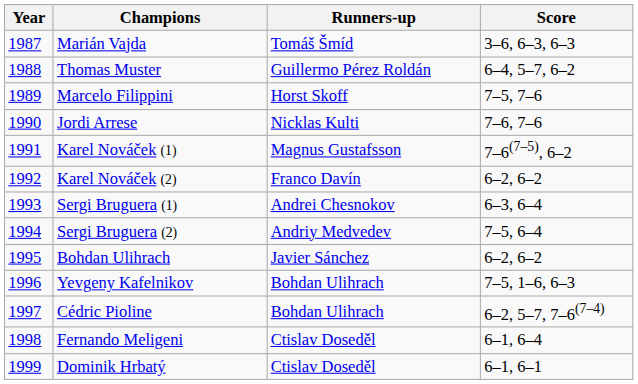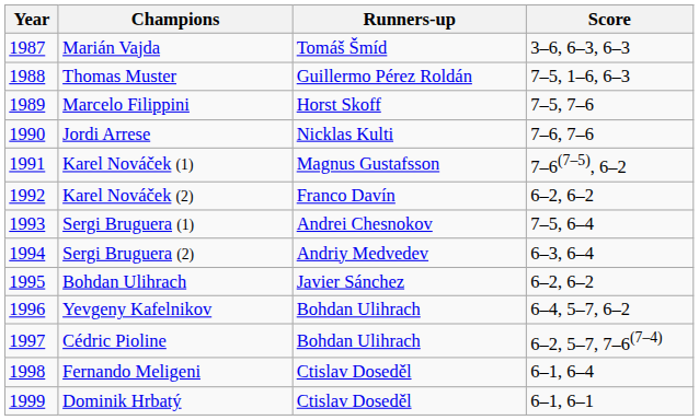Thomas Muster | Score: 6–4, 5–7, 6–2 -> 7–5, 1–6, 6–3
Sergi Bruguera (1) | Score: 6–3, 6–4 -> 7–5, 6–4
Sergi Bruguera (2) | Score: 7–5, 6–4 -> 6–3, 6–4
Yevgeny Kafelnikov | Score: 7–5, 1–6, 6–3 -> 6–4, 5–7, 6–2
